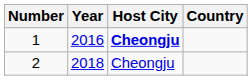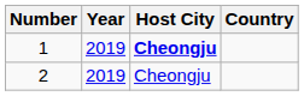1 | Year: 2016 -> 2019
2 | Year: 2018 -> 2019
